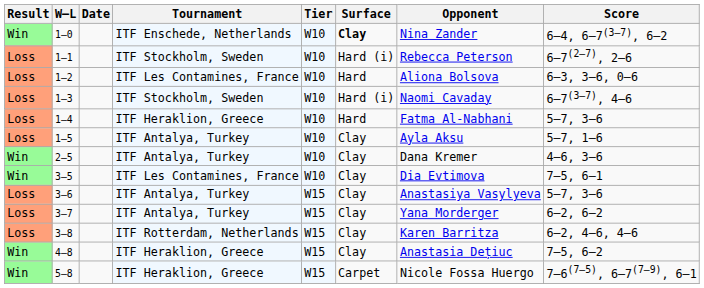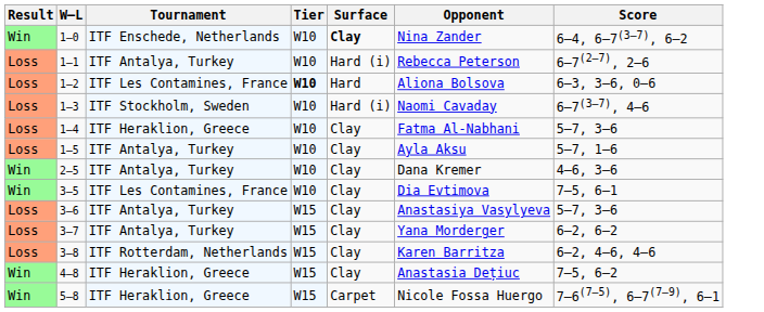- column: Date
1–1 | Tournament: ITF Stockholm, Sweden -> ITF Antalya, Turkey
1–2 | Tier: normal -> bold
1–4 | Surface: Hard -> Clay
